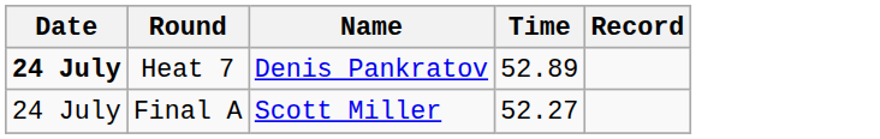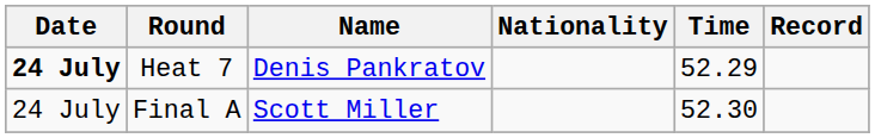+ column: Nationality
Heat 7 | Time: 52.89 -> 52.29
Final A | Time: 52.27 -> 52.30
